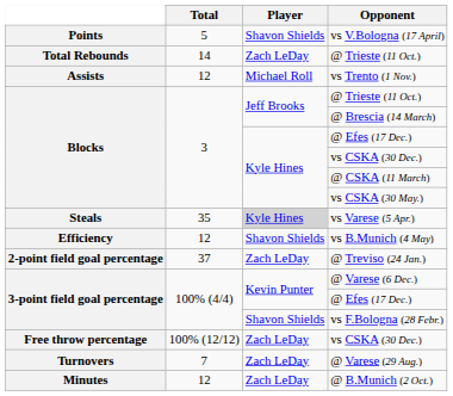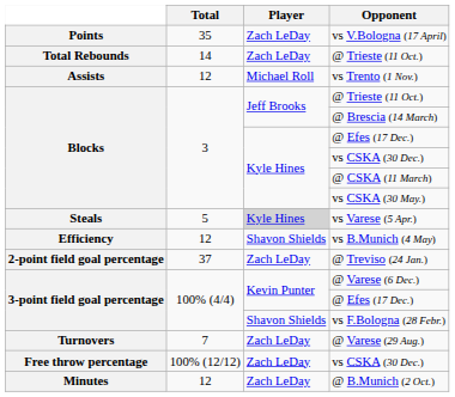vs V.Bologna (17 April) | Total: 5 -> 35
vs V.Bologna (17 April) | Player: Shavon Shields -> Zach LeDay
vs Varese (5 Apr.) | Total: 35 -> 5
rows swapped: Free throw percentage / vs CSKA (30 Dec.) <-> @ Varese (29 Aug.)
